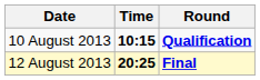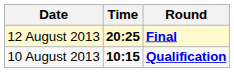rows swapped: 10 August 2013 <-> 12 August 2013
